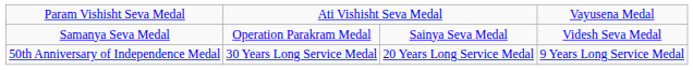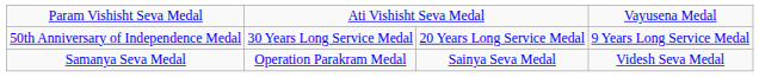rows swapped: Samanya Seva Medal <-> 50th Anniversary of Independence Medal
